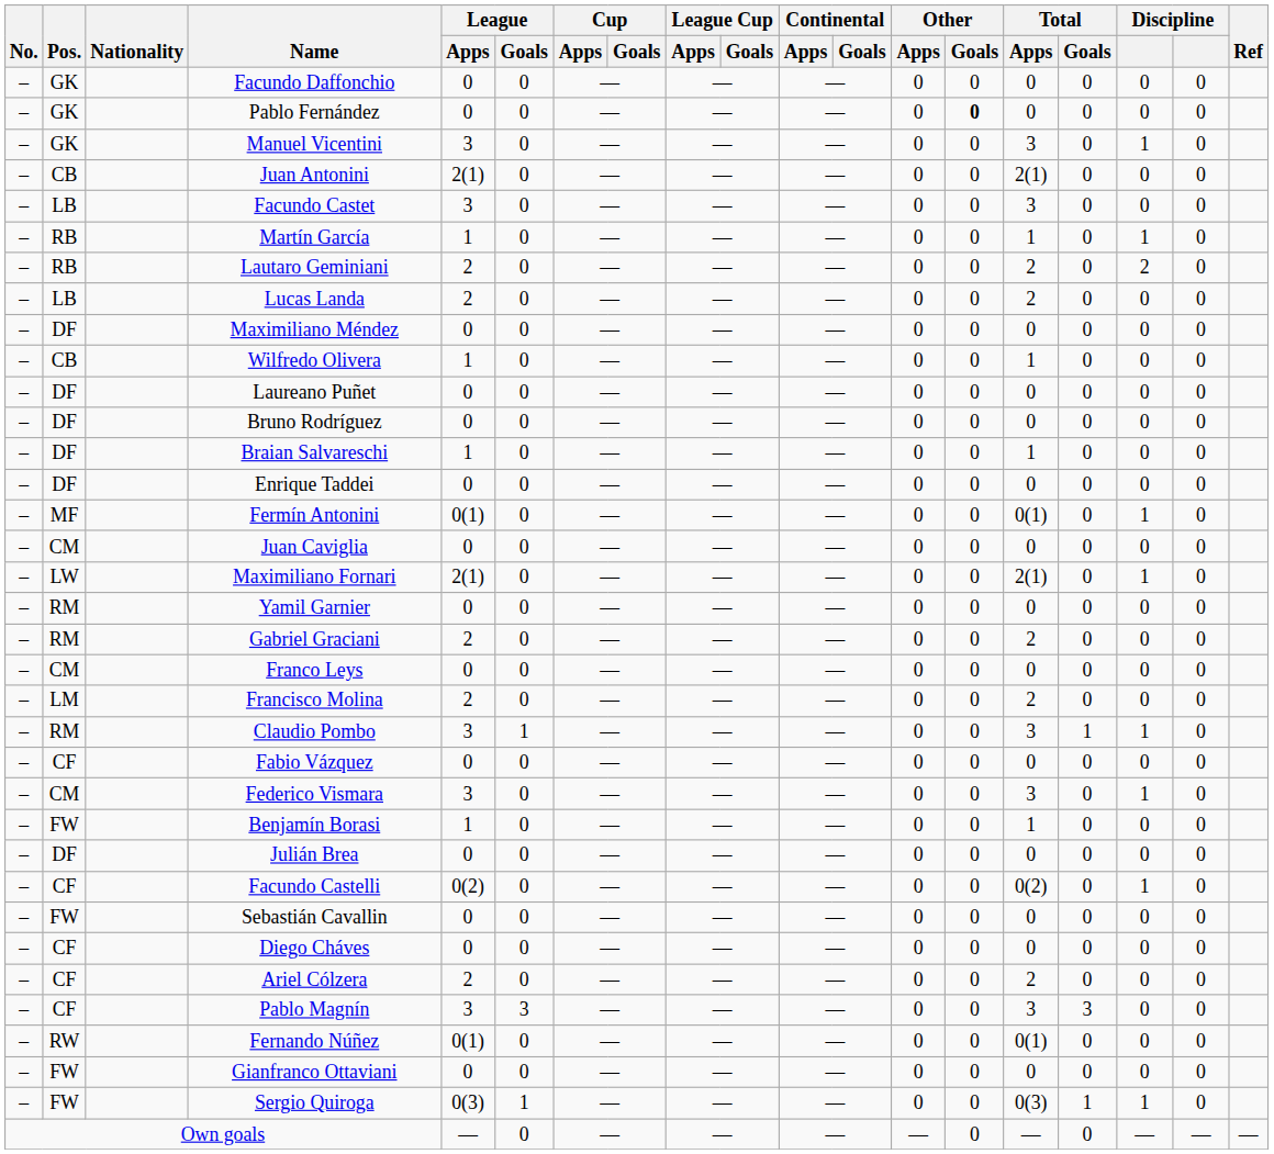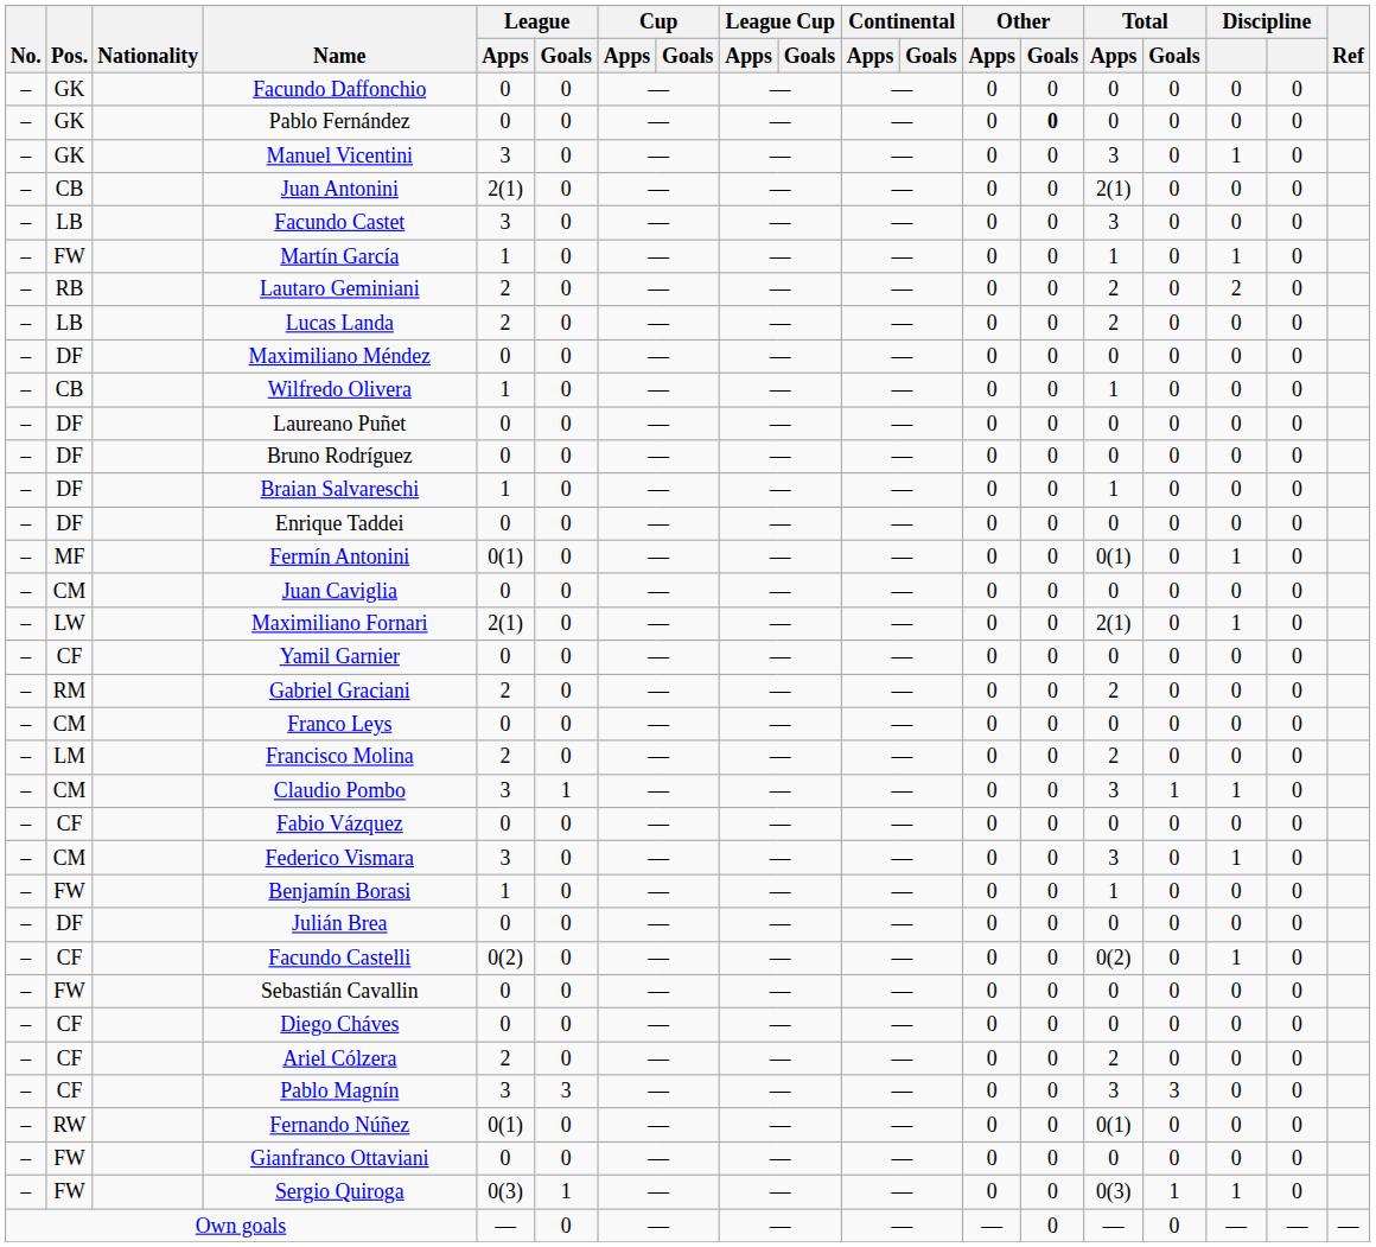Martín García | Pos.: RB -> FW
Yamil Garnier | Pos.: RM -> CF
Claudio Pombo | Pos.: RM -> CM
